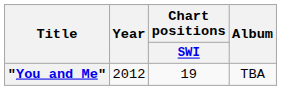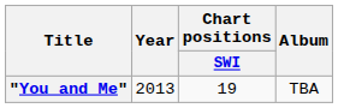"You and Me" | Year: 2012 -> 2013
